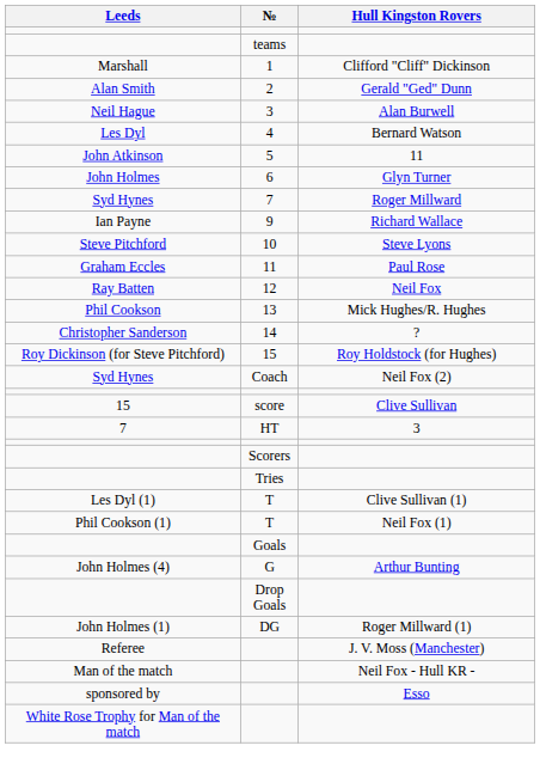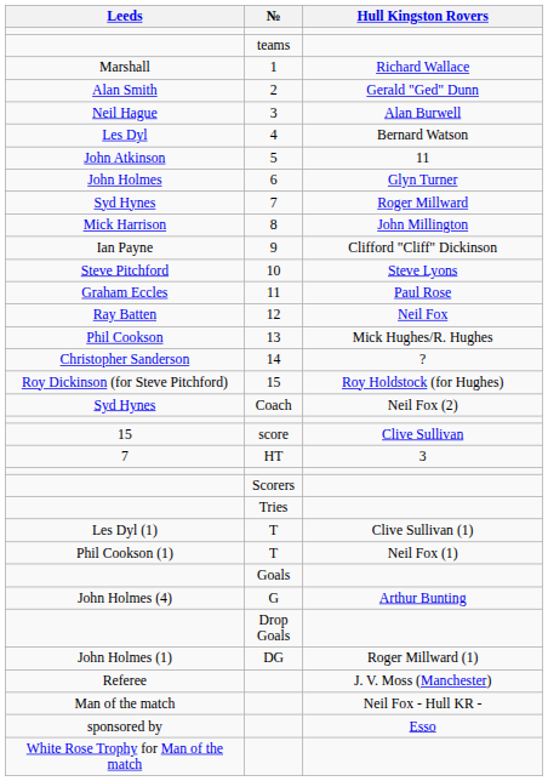1 | Hull Kingston Rovers: Clifford "Cliff" Dickinson -> Richard Wallace
+ row: Mick Harrison | 8 | John Millington
9 | Hull Kingston Rovers: Richard Wallace -> Clifford "Cliff" Dickinson
